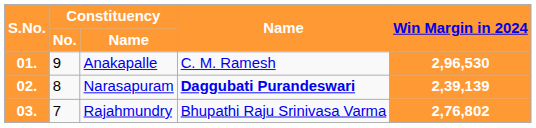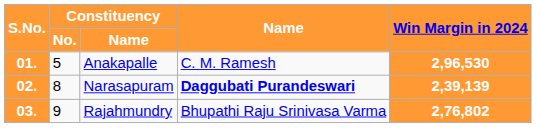01. | Constituency / No.: 9 -> 5
03. | Constituency / No.: 7 -> 9
